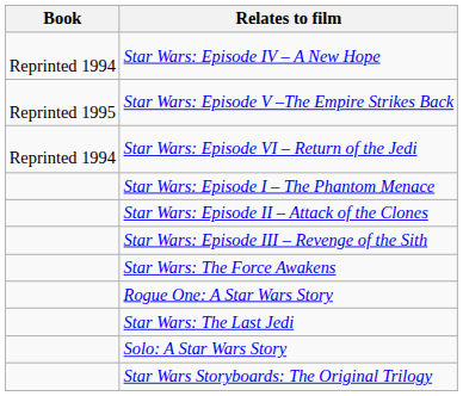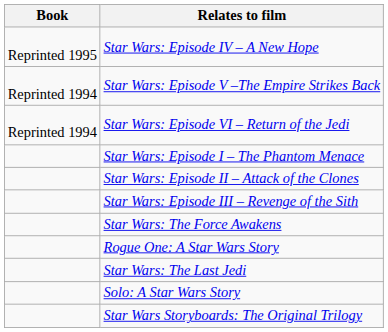Star Wars: Episode IV – A New Hope | Book: Reprinted 1994 -> Reprinted 1995
Star Wars: Episode V –The Empire Strikes Back | Book: Reprinted 1995 -> Reprinted 1994
